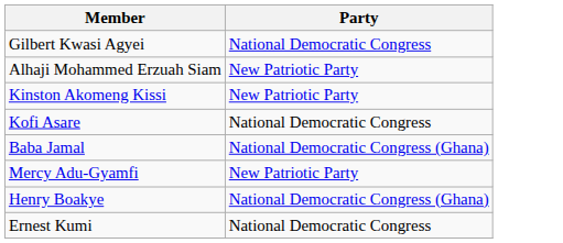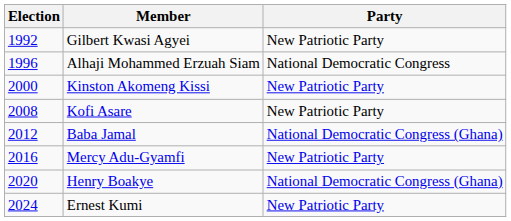+ column: Election | 1992 | 1996 | 2000 | 2008 | 2012 | 2016 | 2020 | 2024
Gilbert Kwasi Agyei | Party: National Democratic Congress -> New Patriotic Party
Alhaji Mohammed Erzuah Siam | Party: New Patriotic Party -> National Democratic Congress
Kofi Asare | Party: National Democratic Congress -> New Patriotic Party
Ernest Kumi | Party: National Democratic Congress -> New Patriotic Party
